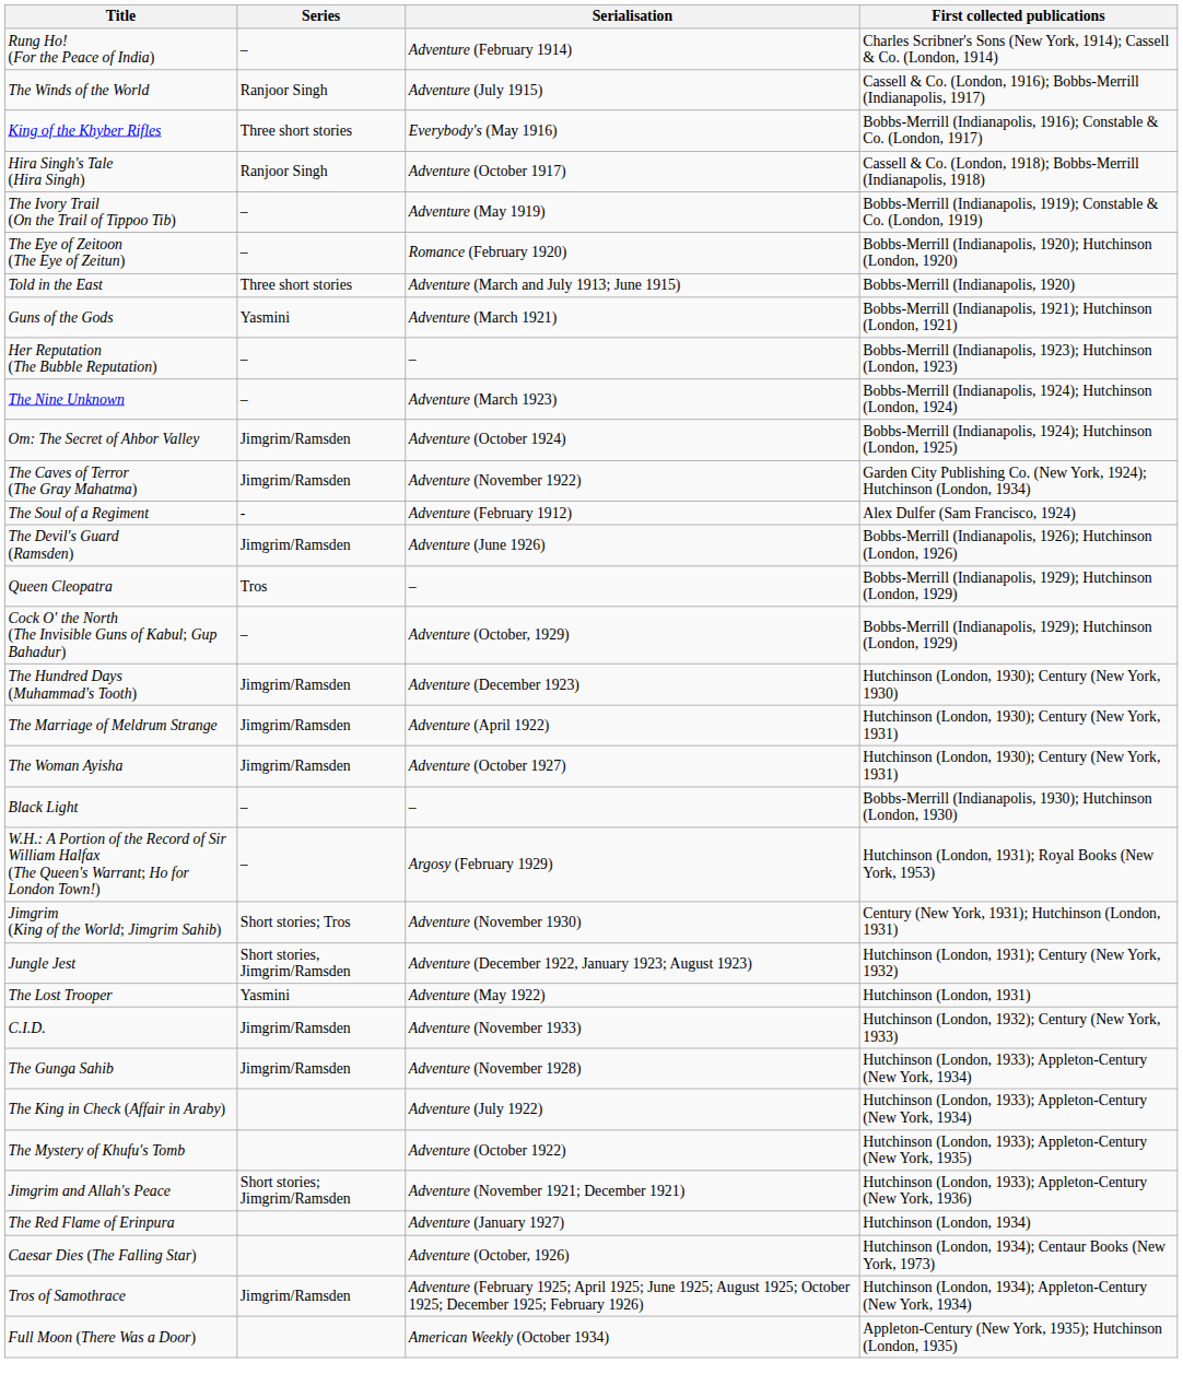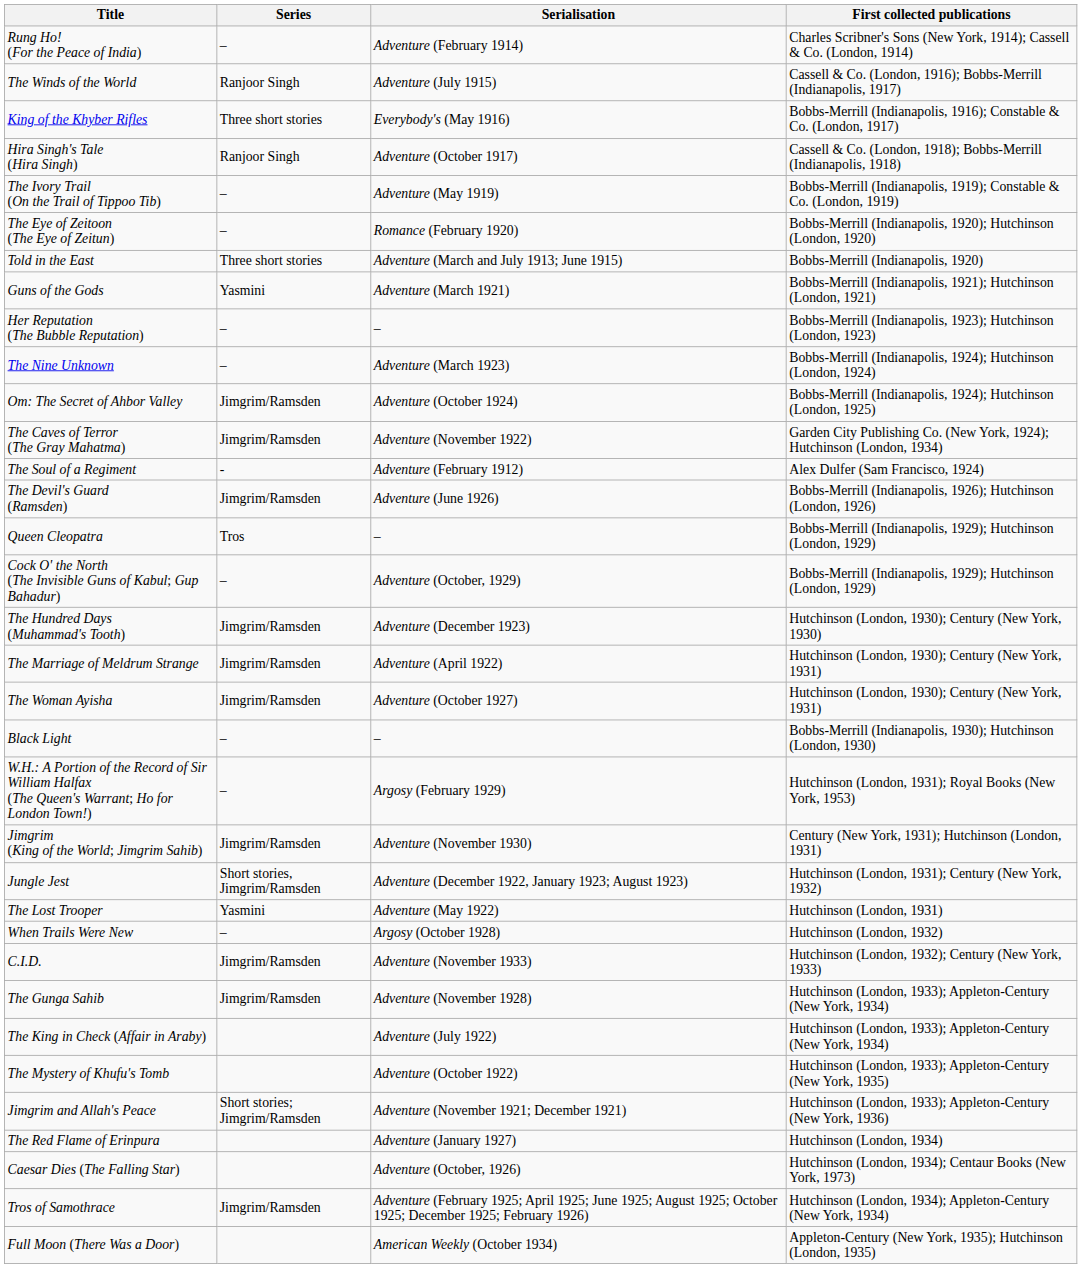Jimgrim (King of the World; Jimgrim Sahib) | Series: Short stories; Tros -> Jimgrim/Ramsden
+ row: When Trails Were New | – | Argosy (October 1928) | Hutchinson (London, 1932)
